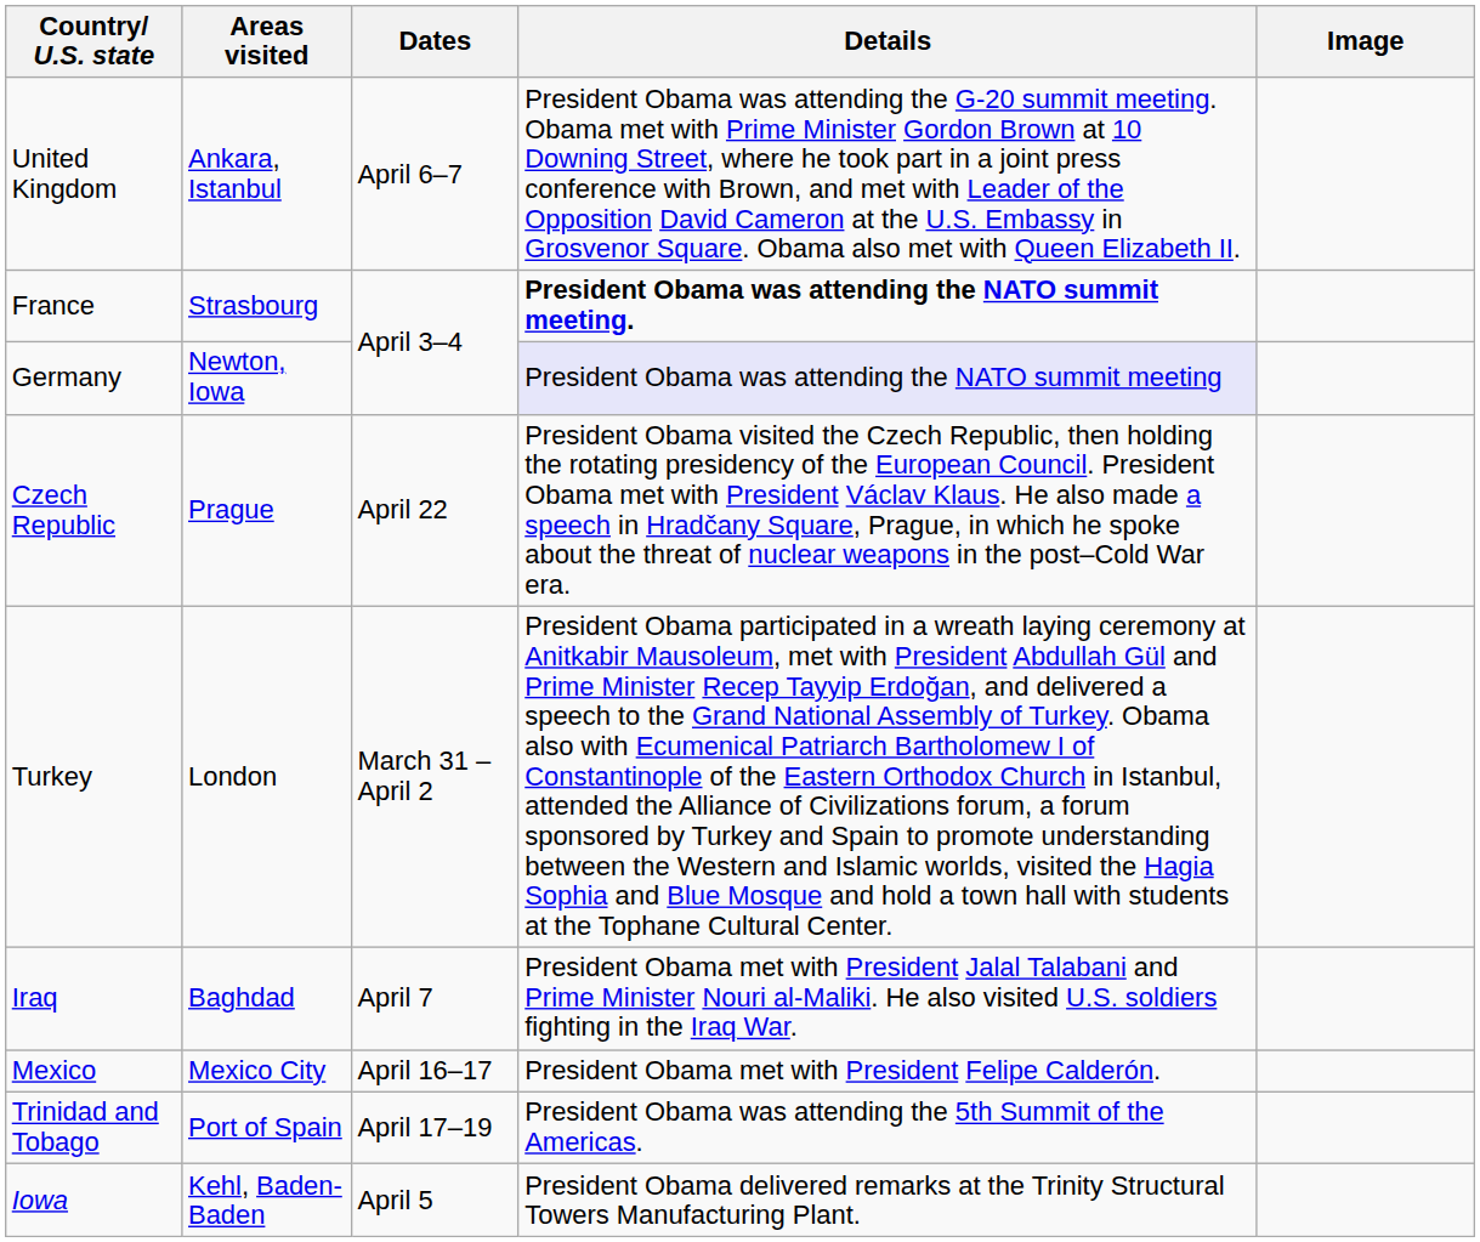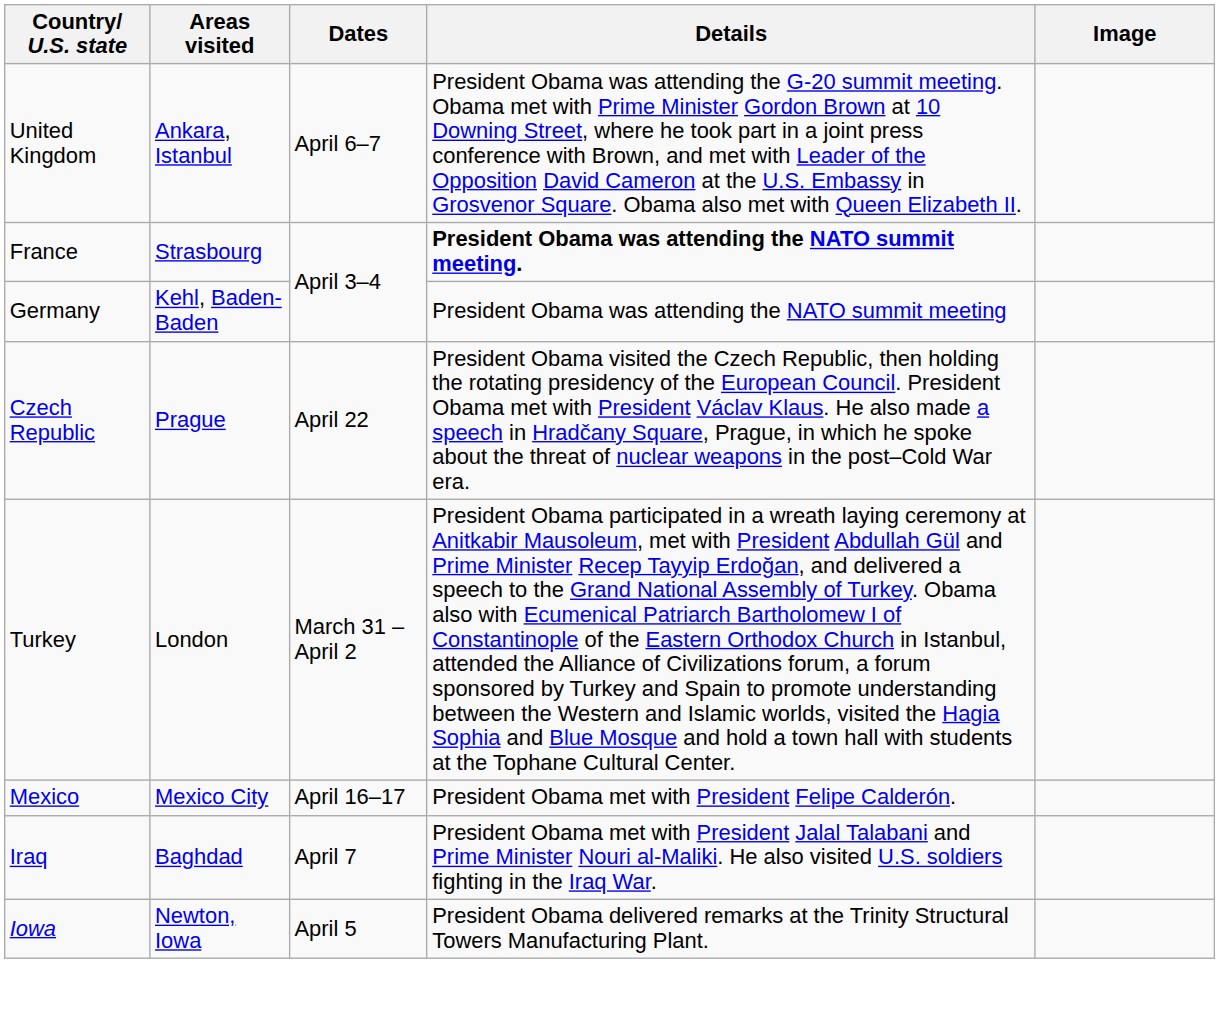Germany | Areas visited: Newton, Iowa -> Kehl, Baden-Baden
Germany | Details: lavender background -> no background
rows swapped: Iraq <-> Mexico
- row: Trinidad and Tobago | Port of Spain | April 17–19 | President Obama was attending the 5th Summit of the Americas.
Iowa | Areas visited: Kehl, Baden-Baden -> Newton, Iowa
